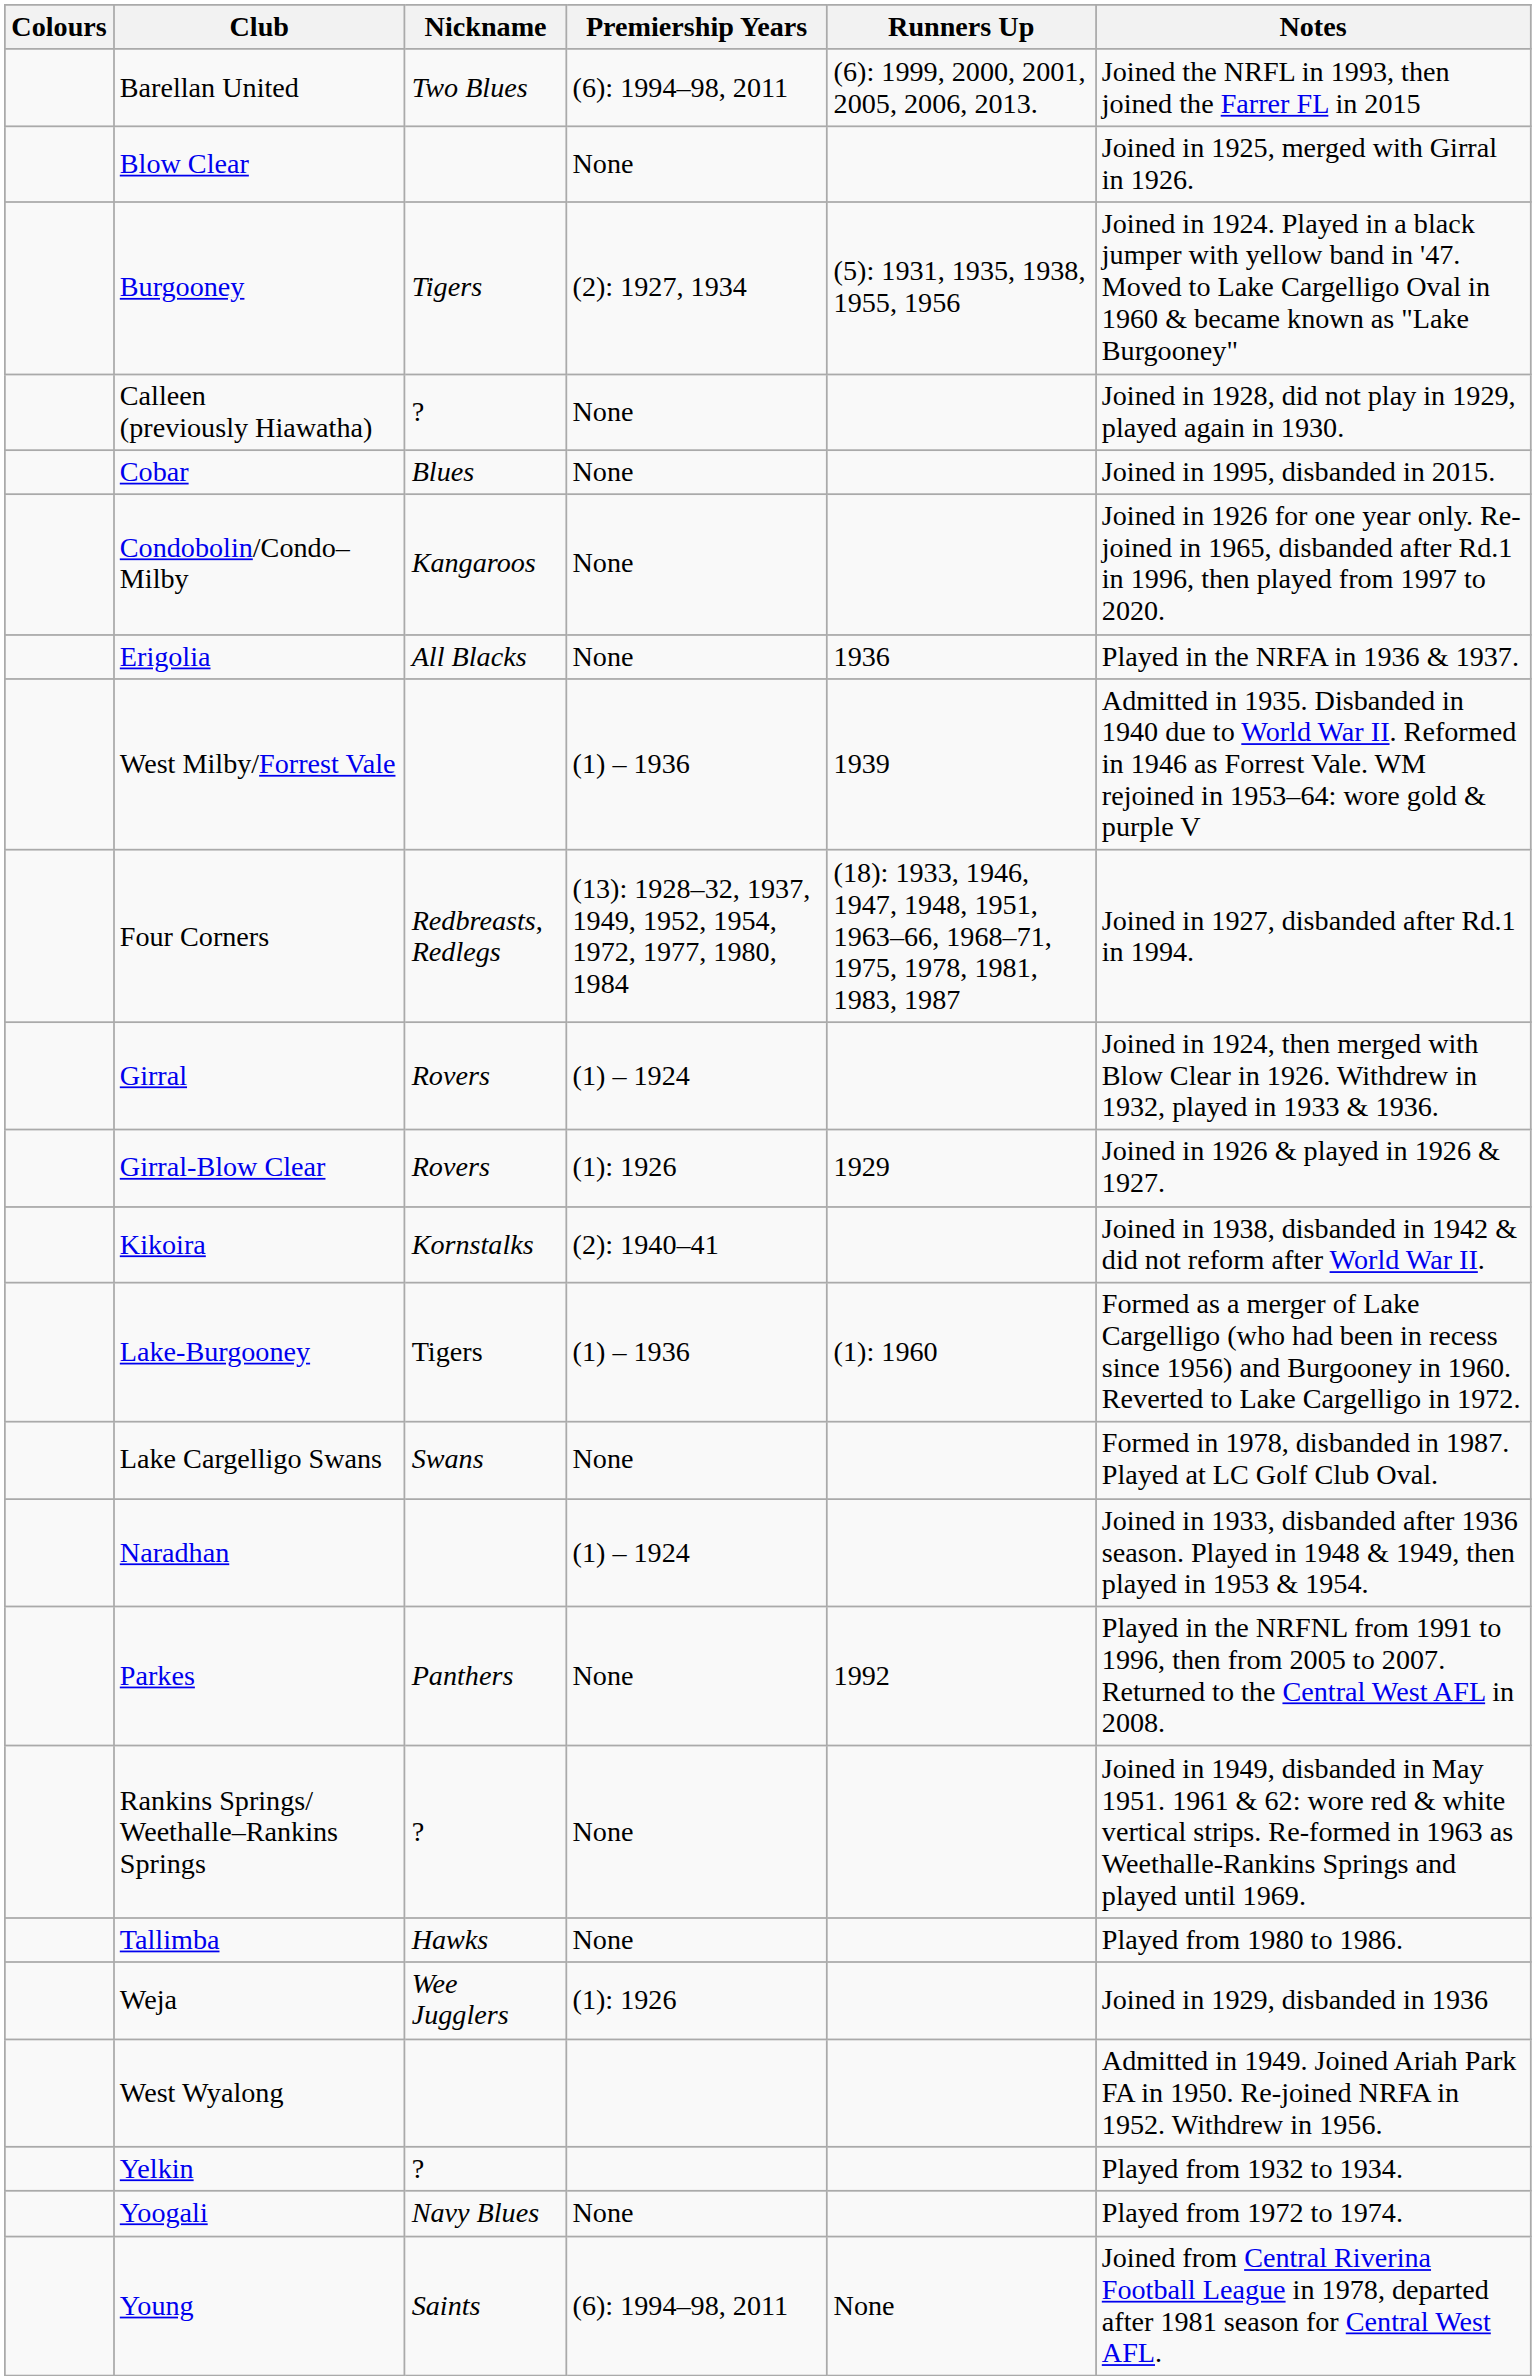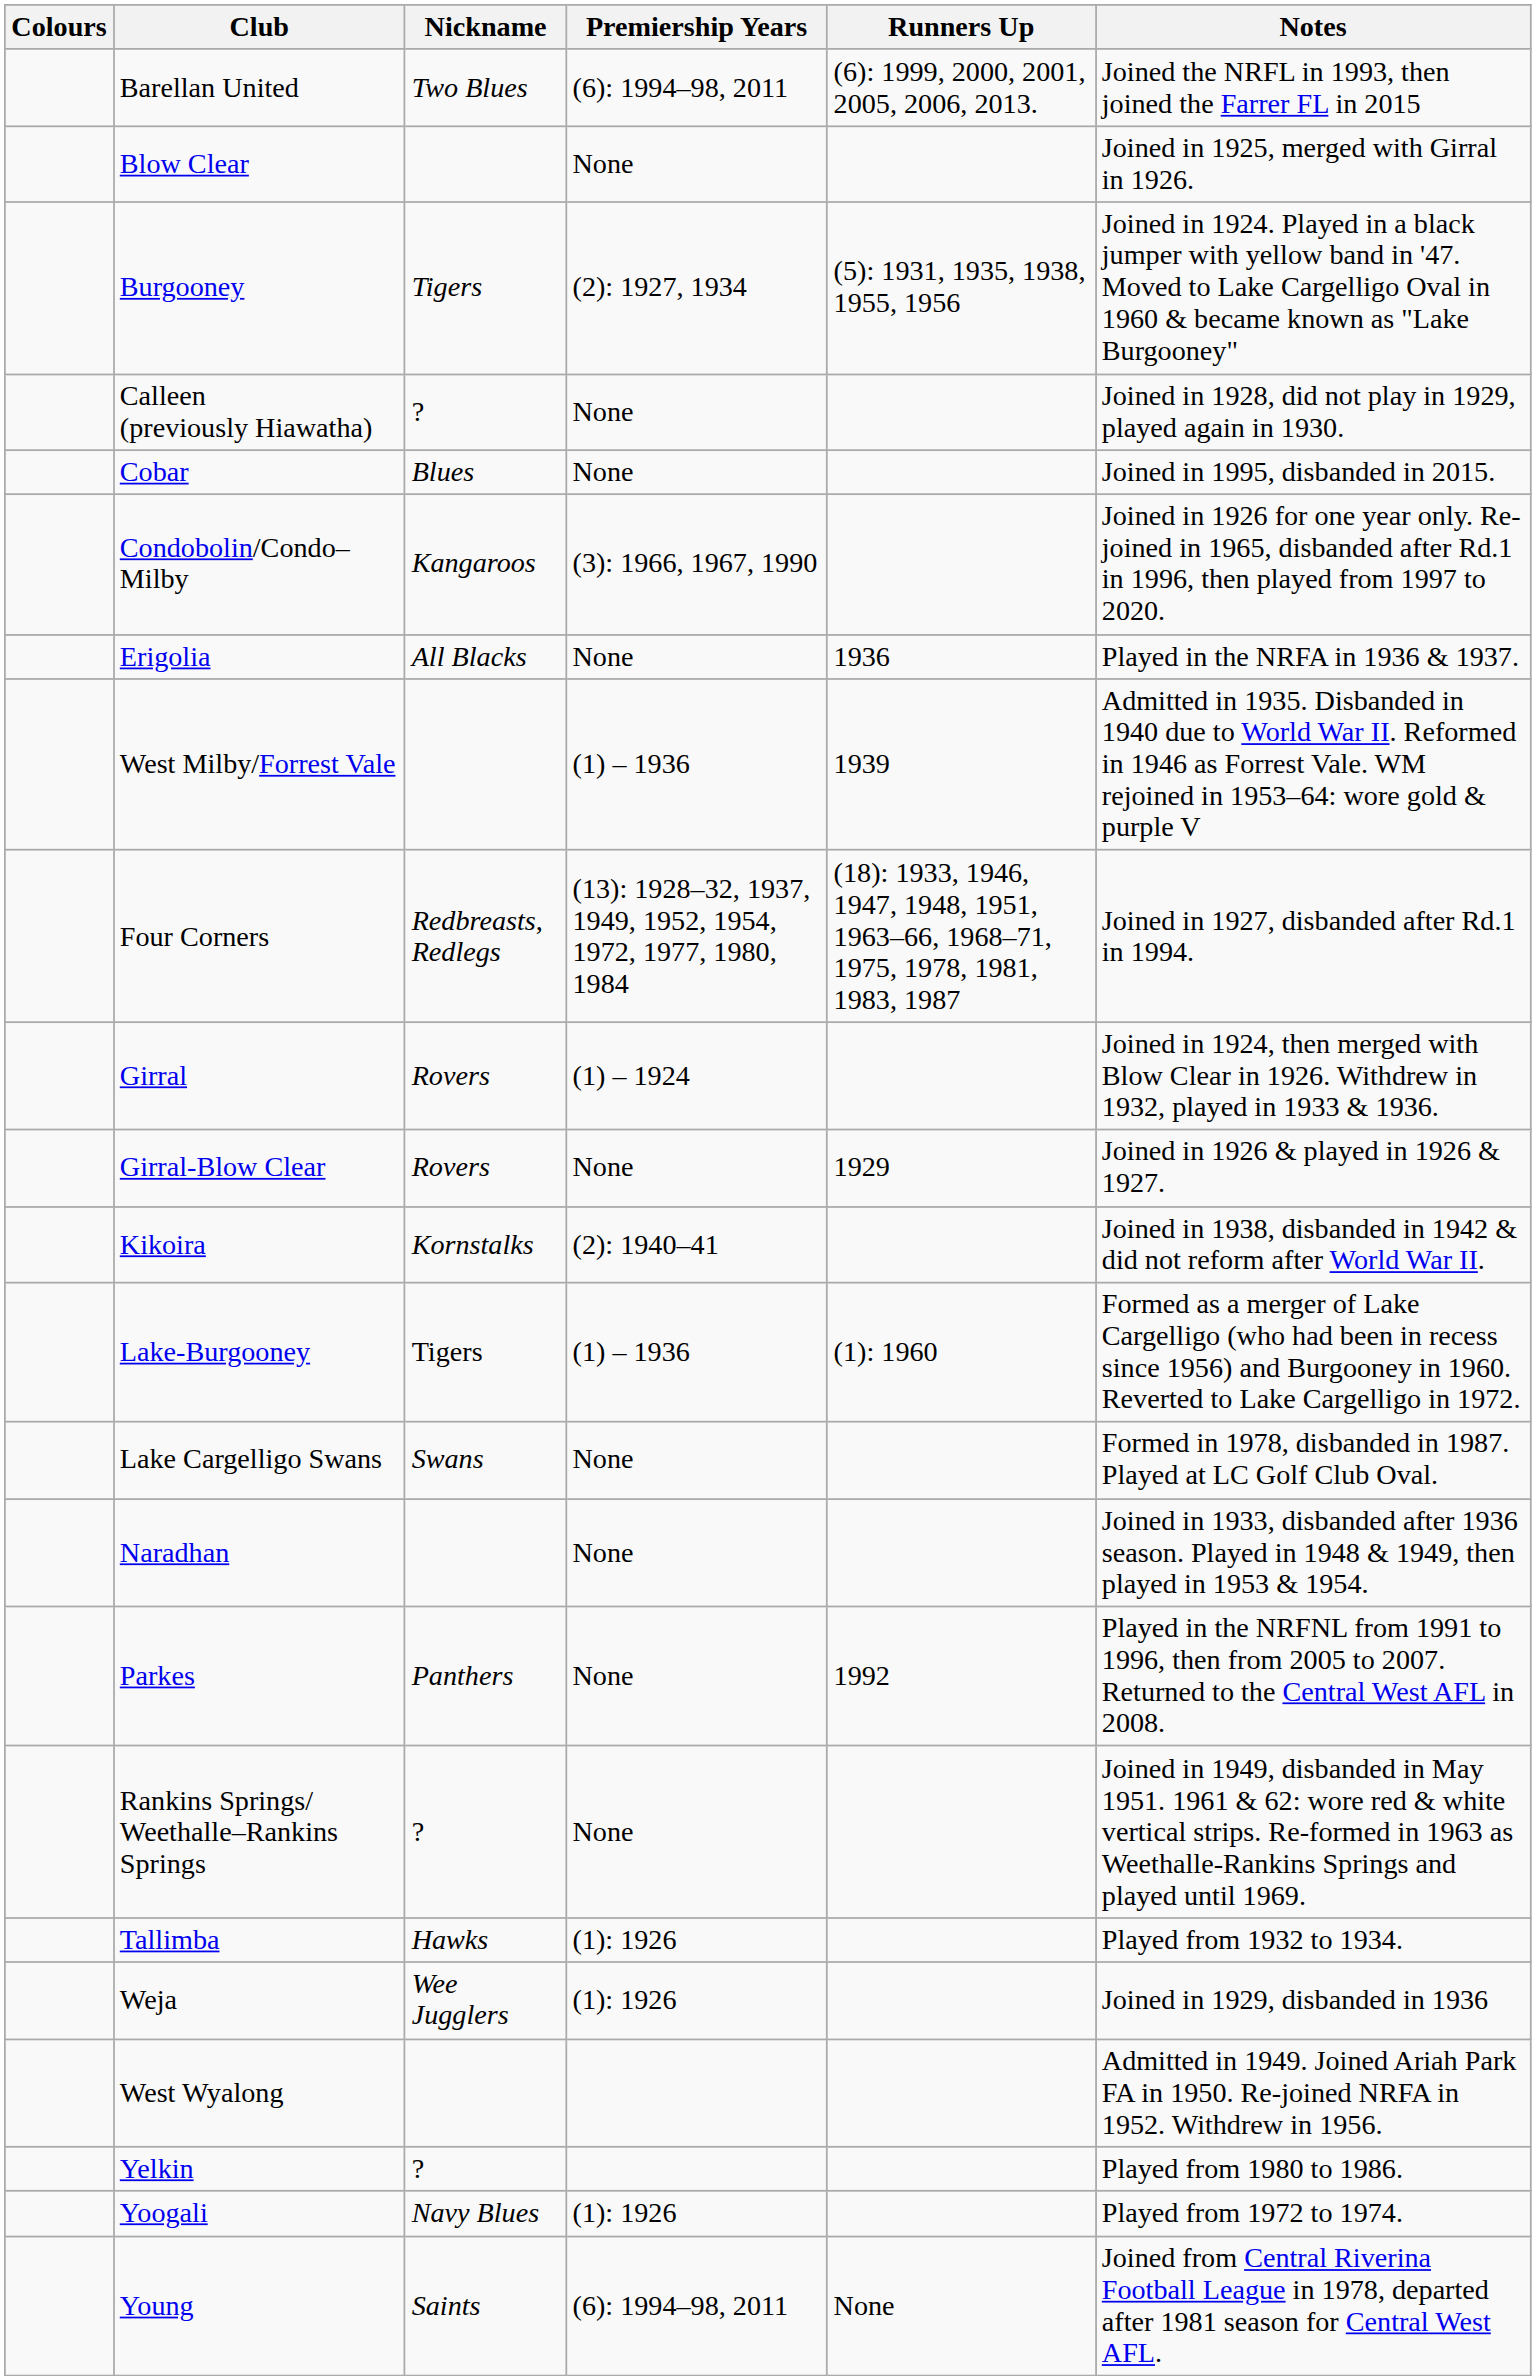Condobolin/Condo–Milby | Premiership Years: None -> (3): 1966, 1967, 1990
Girral-Blow Clear | Premiership Years: (1): 1926 -> None
Naradhan | Premiership Years: (1) – 1924 -> None
Tallimba | Premiership Years: None -> (1): 1926
Tallimba | Notes: Played from 1980 to 1986. -> Played from 1932 to 1934.
Yelkin | Notes: Played from 1932 to 1934. -> Played from 1980 to 1986.
Yoogali | Premiership Years: None -> (1): 1926
